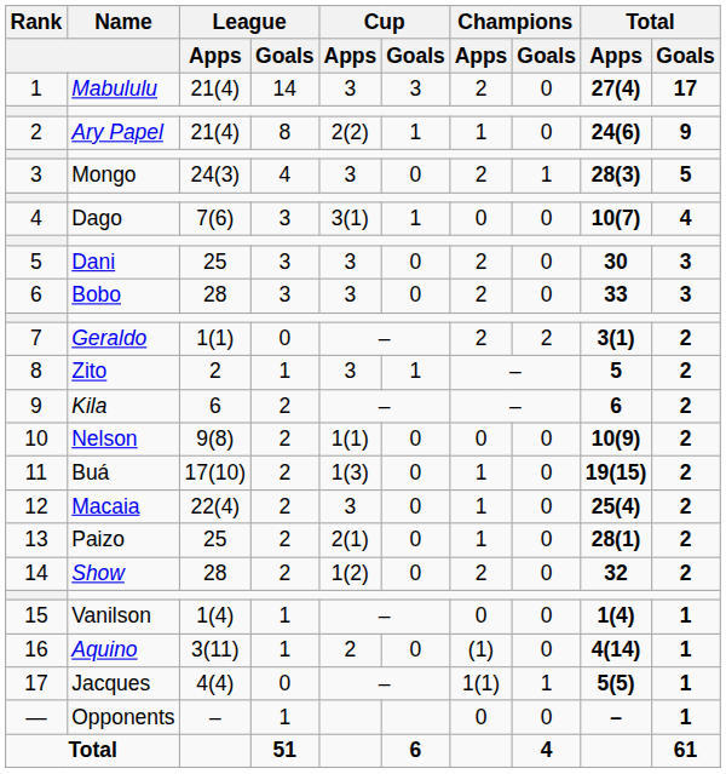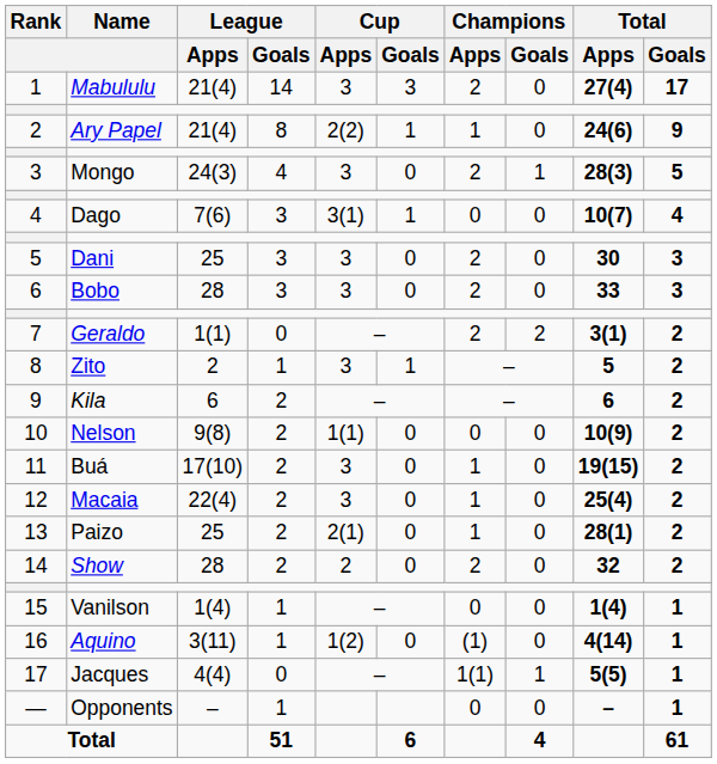Buá | Cup / Apps: 1(3) -> 3
Show | Cup / Apps: 1(2) -> 2
Aquino | Cup / Apps: 2 -> 1(2)
